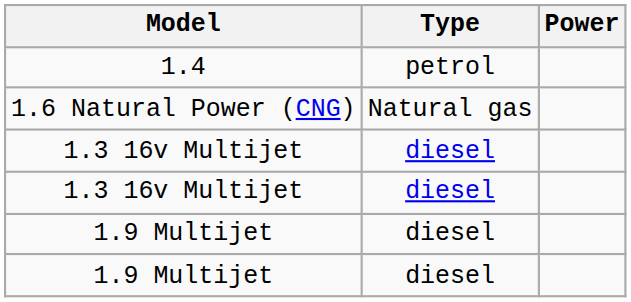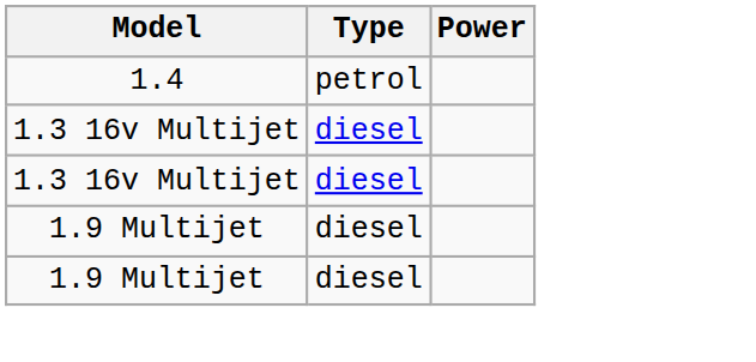- row: 1.6 Natural Power (CNG) | Natural gas
